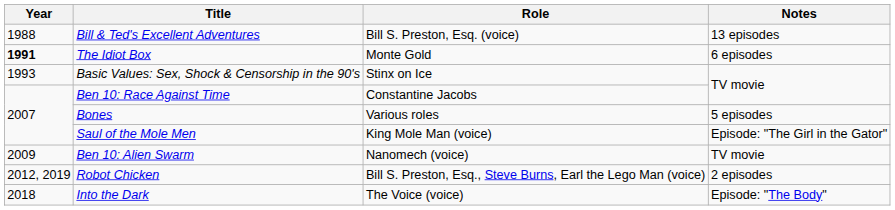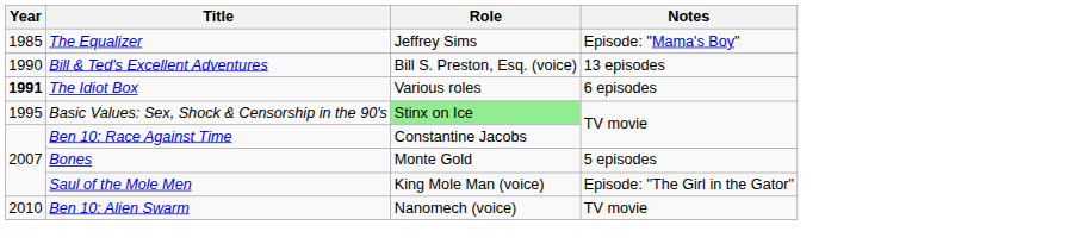+ row: 1985 | The Equalizer | Jeffrey Sims | Episode: "Mama's Boy"
Bill & Ted's Excellent Adventures | Year: 1988 -> 1990
The Idiot Box | Role: Monte Gold -> Various roles
Basic Values: Sex, Shock & Censorship in the 90's | Year: 1993 -> 1995
Basic Values: Sex, Shock & Censorship in the 90's | Role: no background -> lightgreen background
Bones | Role: Various roles -> Monte Gold
Ben 10: Alien Swarm | Year: 2009 -> 2010
- row: 2012, 2019 | Robot Chicken | Bill S. Preston, Esq., Steve Burns, Earl the Lego Man (voice) | 2 episodes
- row: 2018 | Into the Dark | The Voice (voice) | Episode: "The Body"
